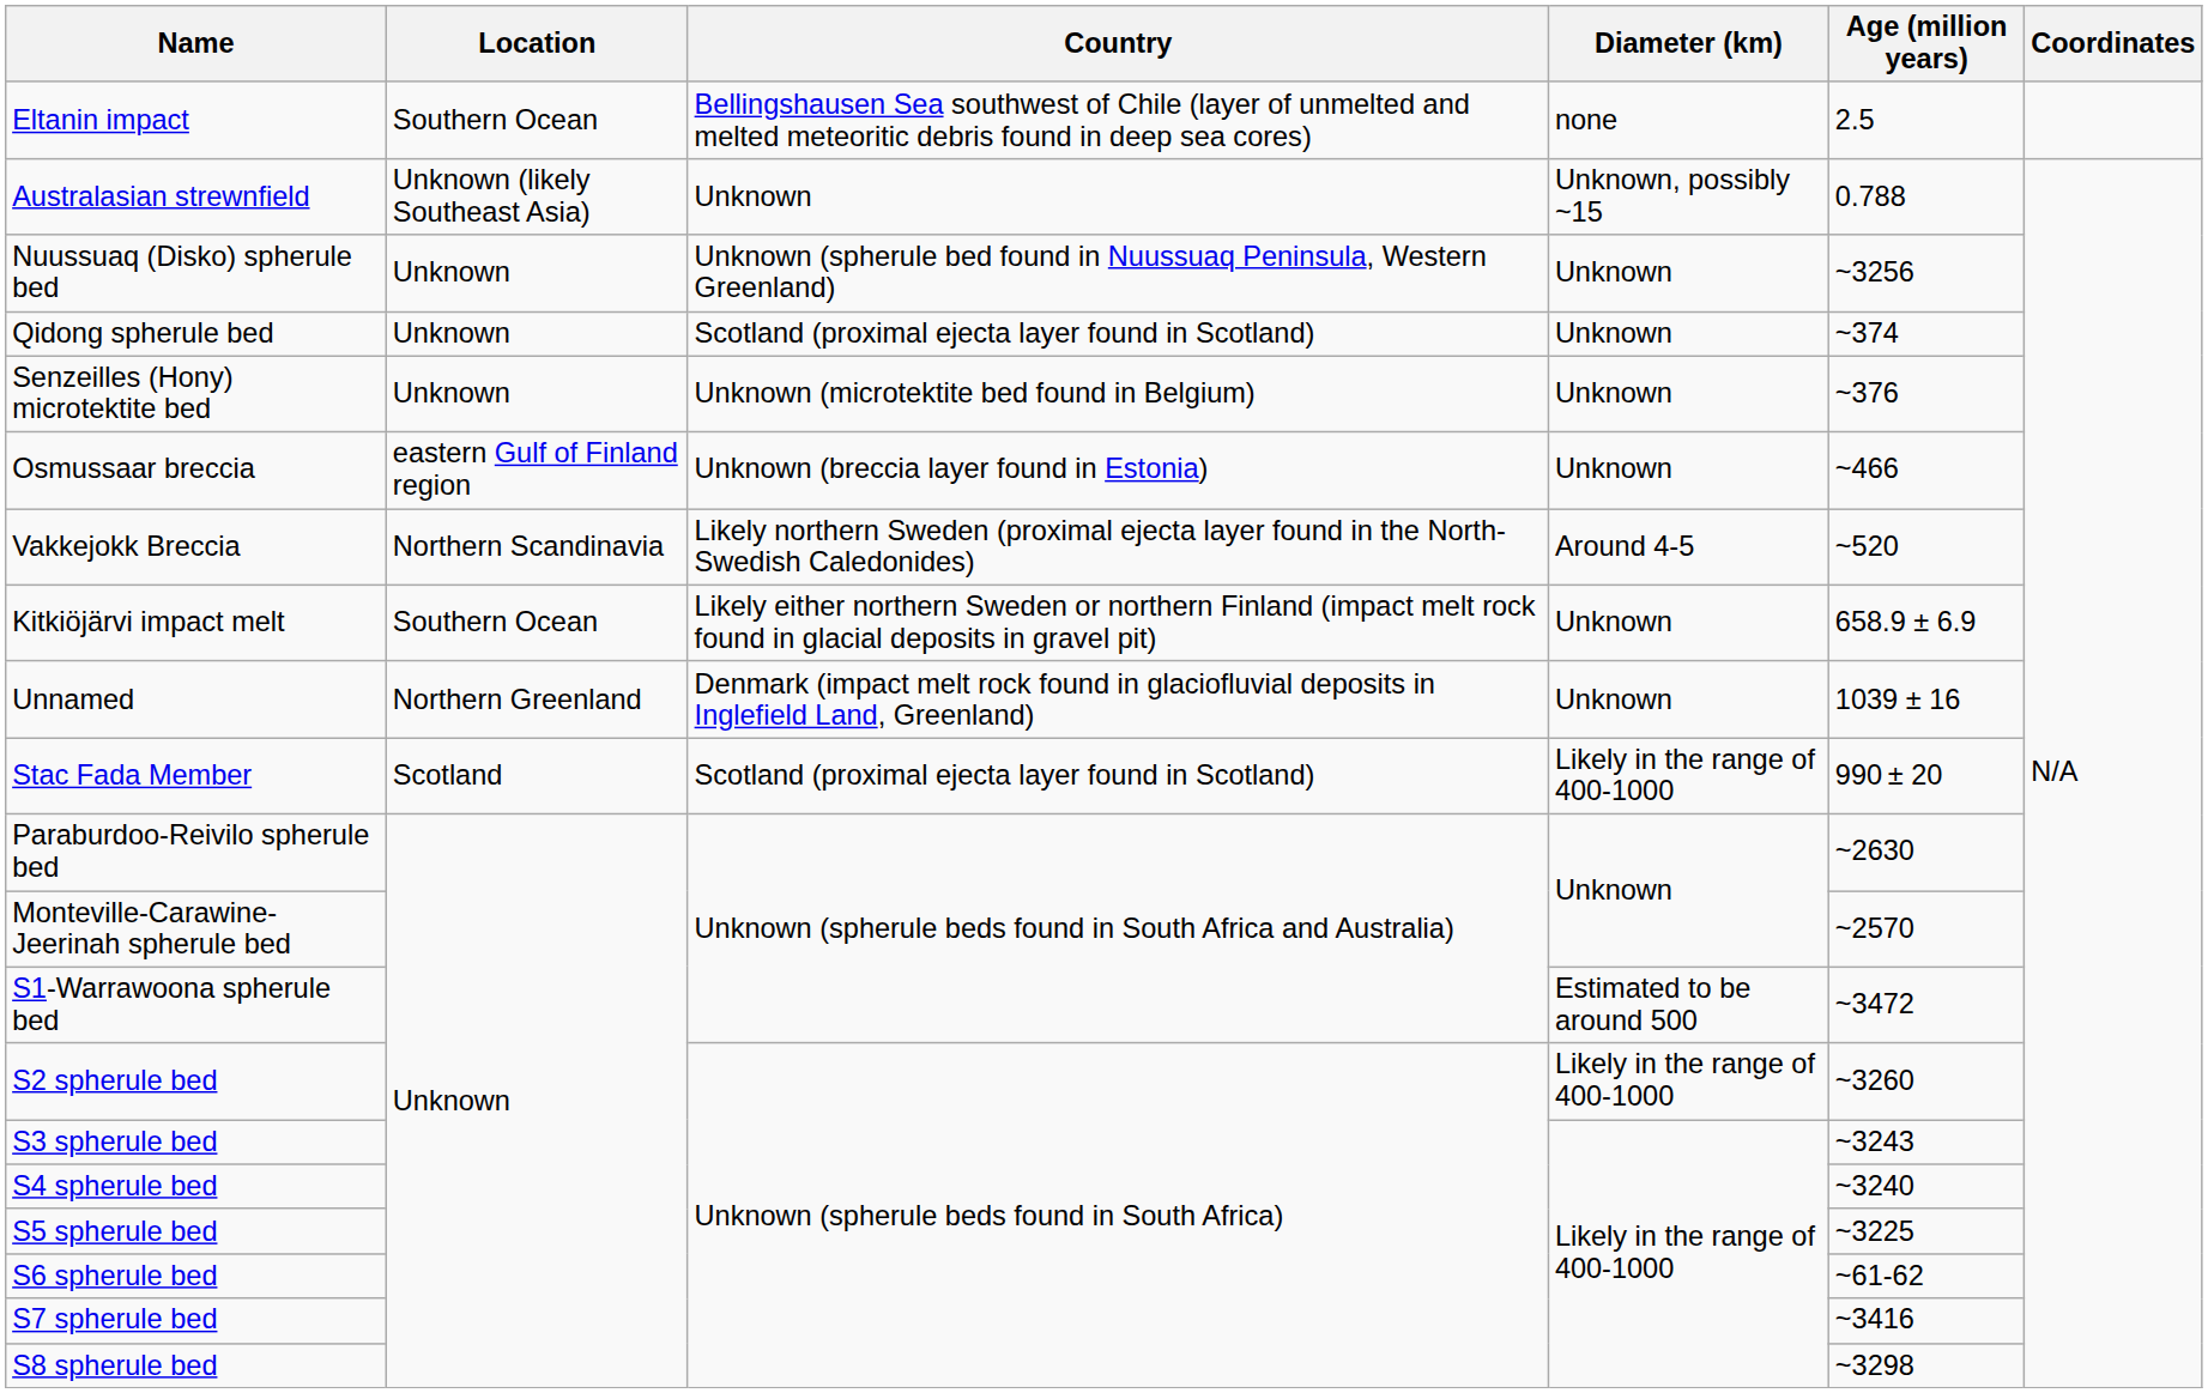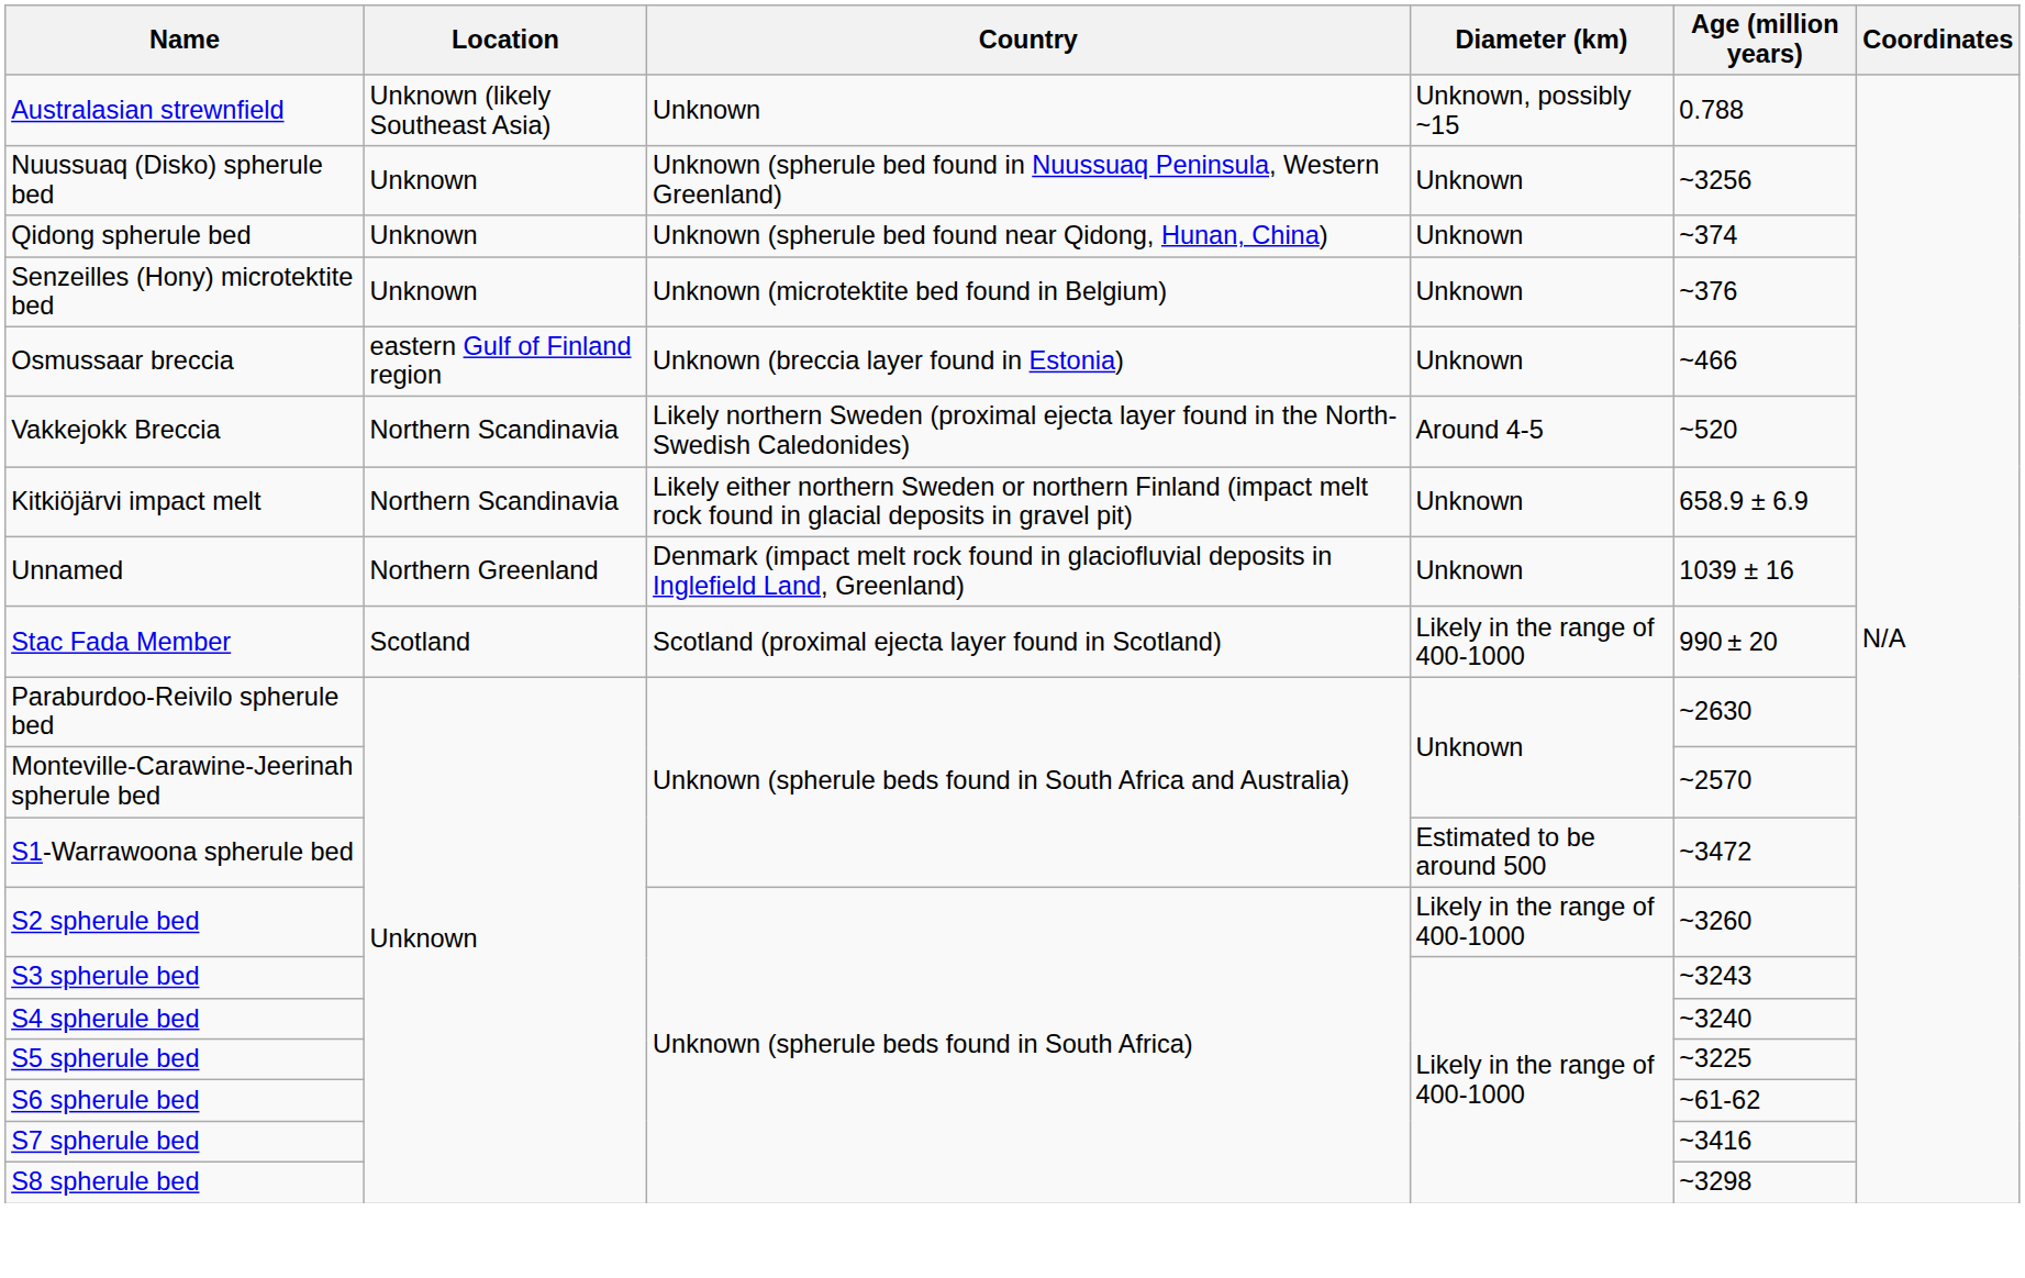- row: Eltanin impact | Southern Ocean | Bellingshausen Sea southwest of Chile (layer of unmelted and melted meteoritic debris found in deep sea cores) | none | 2.5
Qidong spherule bed | Country: Scotland (proximal ejecta layer found in Scotland) -> Unknown (spherule bed found near Qidong, Hunan, China)
Kitkiöjärvi impact melt | Location: Southern Ocean -> Northern Scandinavia
